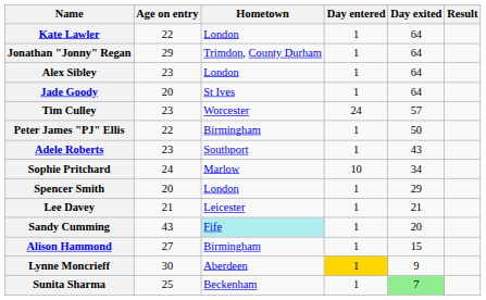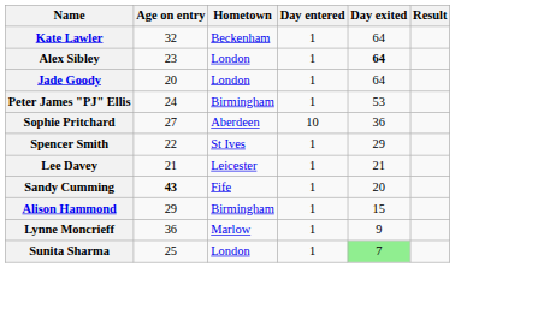Kate Lawler | Age on entry: 22 -> 32
Kate Lawler | Hometown: London -> Beckenham
- row: Jonathan "Jonny" Regan | 29 | Trimdon, County Durham | 1 | 64
Alex Sibley | Day exited: normal -> bold
Jade Goody | Hometown: St Ives -> London
- row: Tim Culley | 23 | Worcester | 24 | 57
Peter James "PJ" Ellis | Age on entry: 22 -> 24
Peter James "PJ" Ellis | Day exited: 50 -> 53
- row: Adele Roberts | 23 | Southport | 1 | 43
Sophie Pritchard | Age on entry: 24 -> 27
Sophie Pritchard | Hometown: Marlow -> Aberdeen
Sophie Pritchard | Day exited: 34 -> 36
Spencer Smith | Age on entry: 20 -> 22
Spencer Smith | Hometown: London -> St Ives
Sandy Cumming | Age on entry: normal -> bold
Sandy Cumming | Hometown: paleturquoise background -> no background
Alison Hammond | Age on entry: 27 -> 29
Lynne Moncrieff | Age on entry: 30 -> 36
Lynne Moncrieff | Hometown: Aberdeen -> Marlow
Lynne Moncrieff | Day entered: gold background -> no background
Sunita Sharma | Hometown: Beckenham -> London
